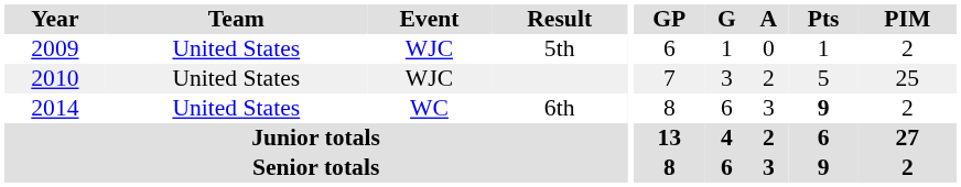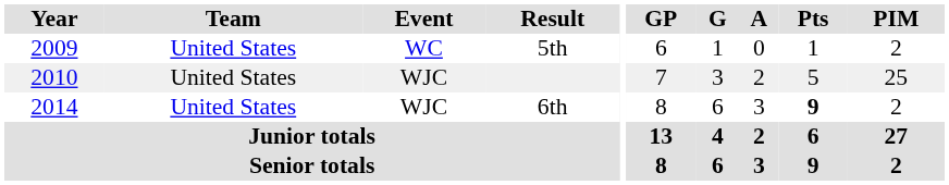5th | Event: WJC -> WC
6th | Event: WC -> WJC
